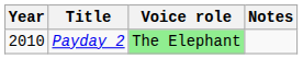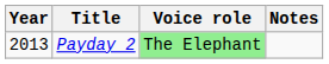Payday 2 | Year: 2010 -> 2013
